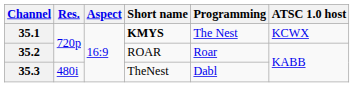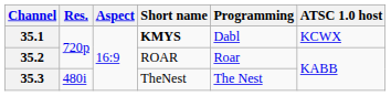35.1 | Programming: The Nest -> Dabl
35.3 | Programming: Dabl -> The Nest
